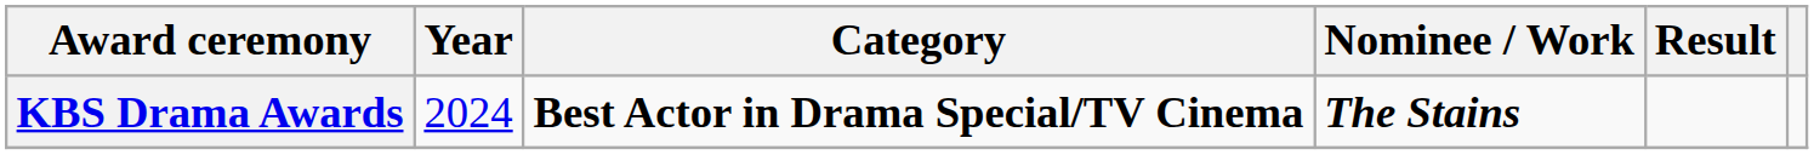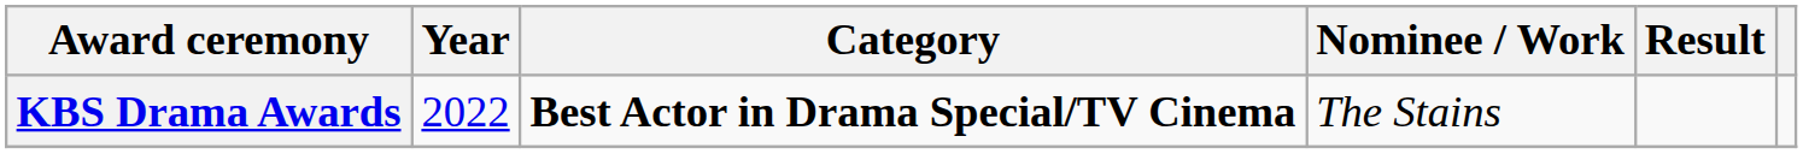KBS Drama Awards | Year: 2024 -> 2022
KBS Drama Awards | Nominee / Work: bold -> normal
